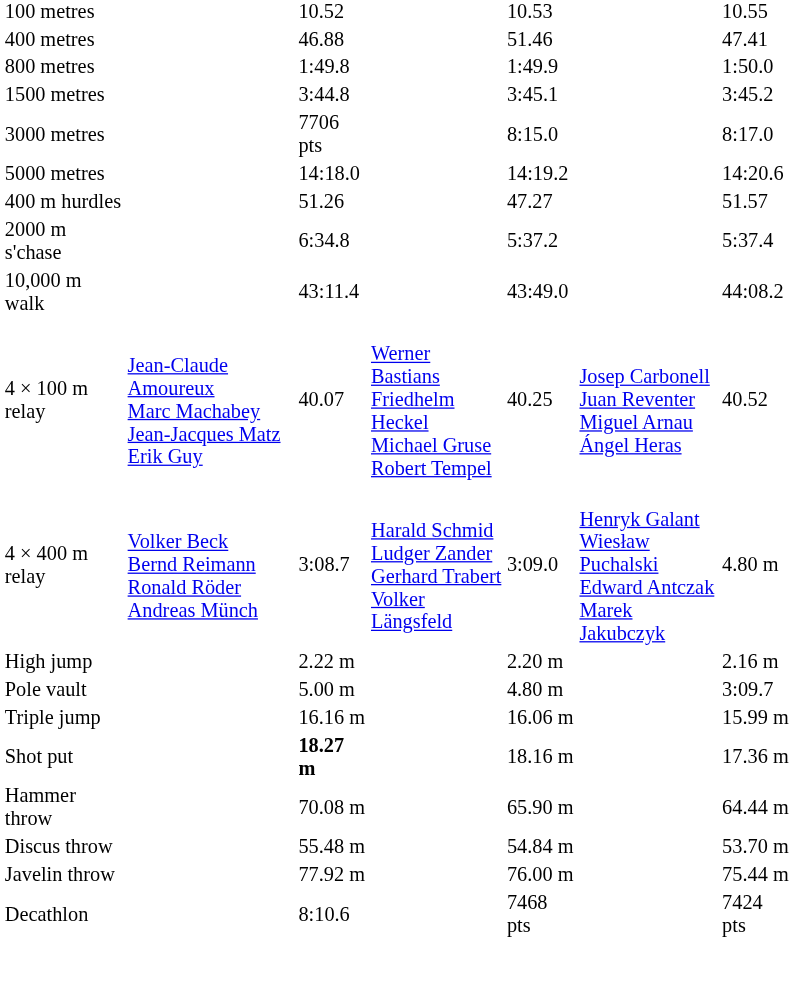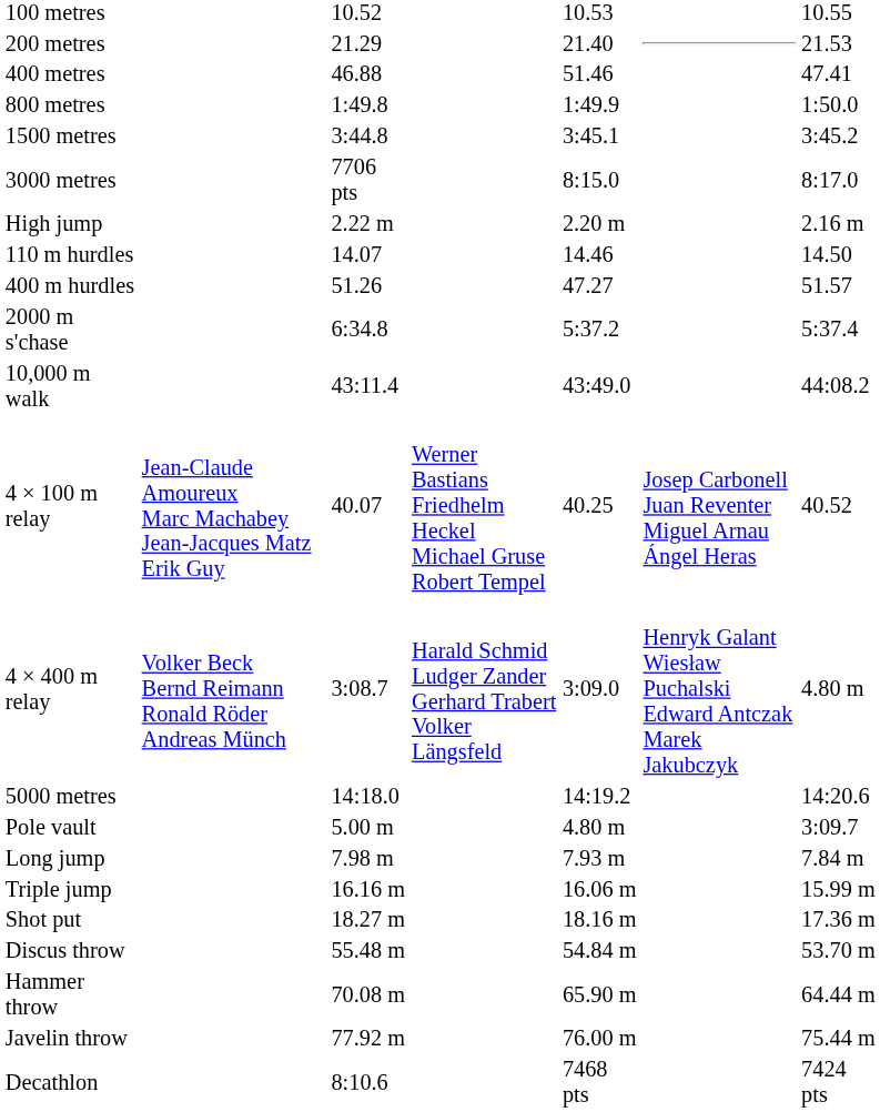+ row: 200 metres | 21.29 | 21.40 | 21.53
rows swapped: 5000 metres <-> High jump
+ row: 110 m hurdles | 14.07 | 14.46 | 14.50
+ row: Long jump | 7.98 m | 7.93 m | 7.84 m
Shot put | column 3: bold -> normal
rows swapped: Discus throw <-> Hammer throw
